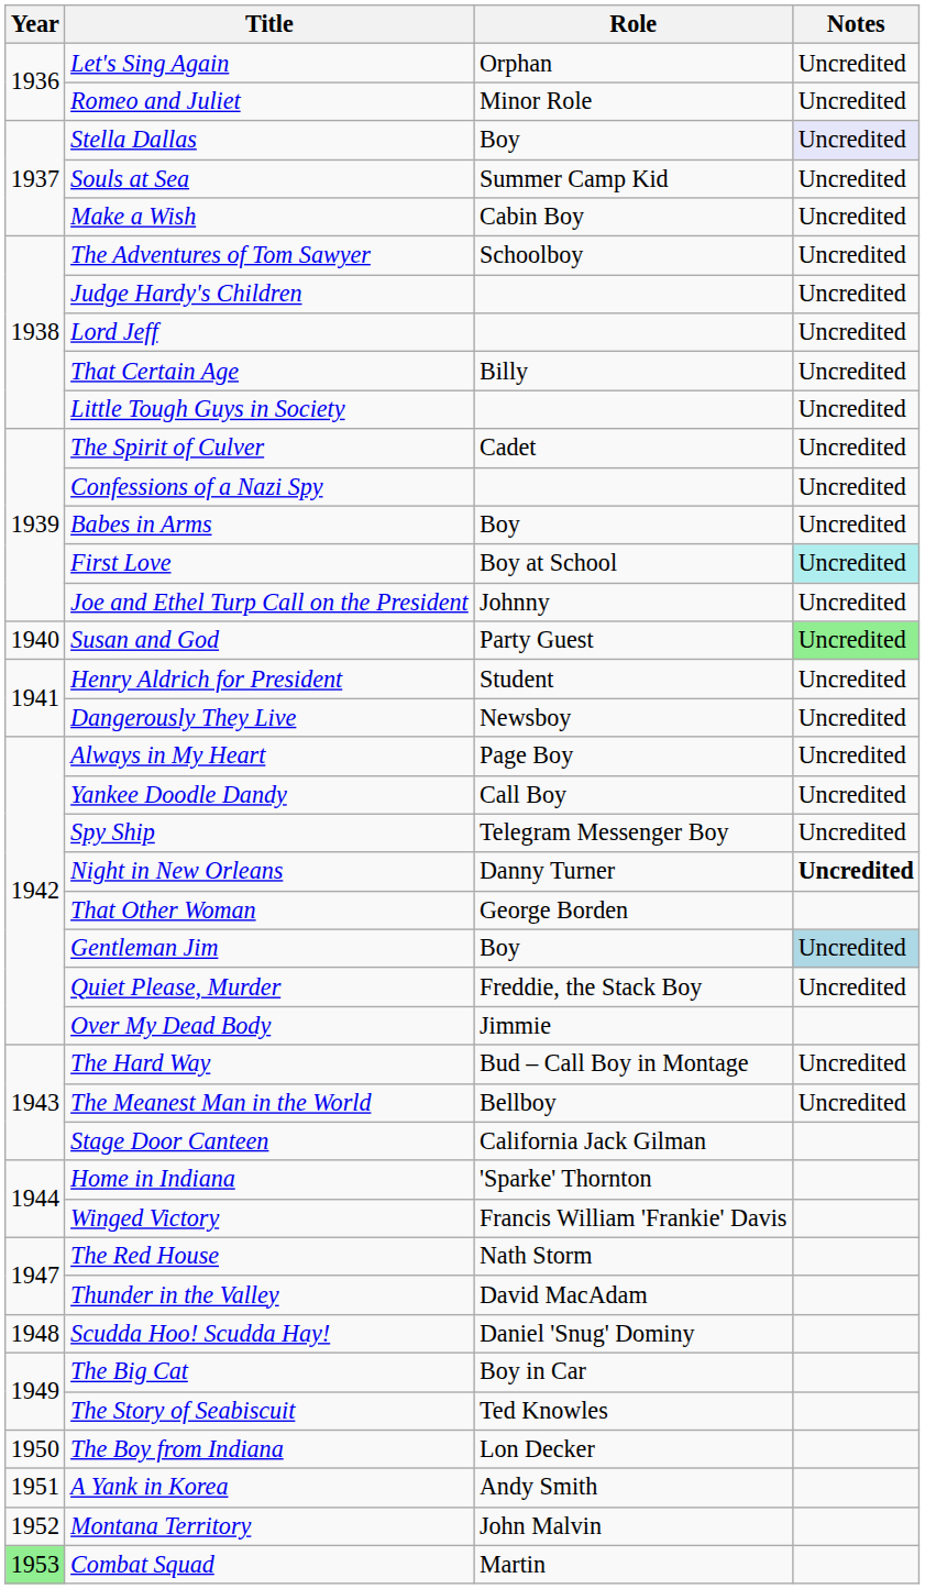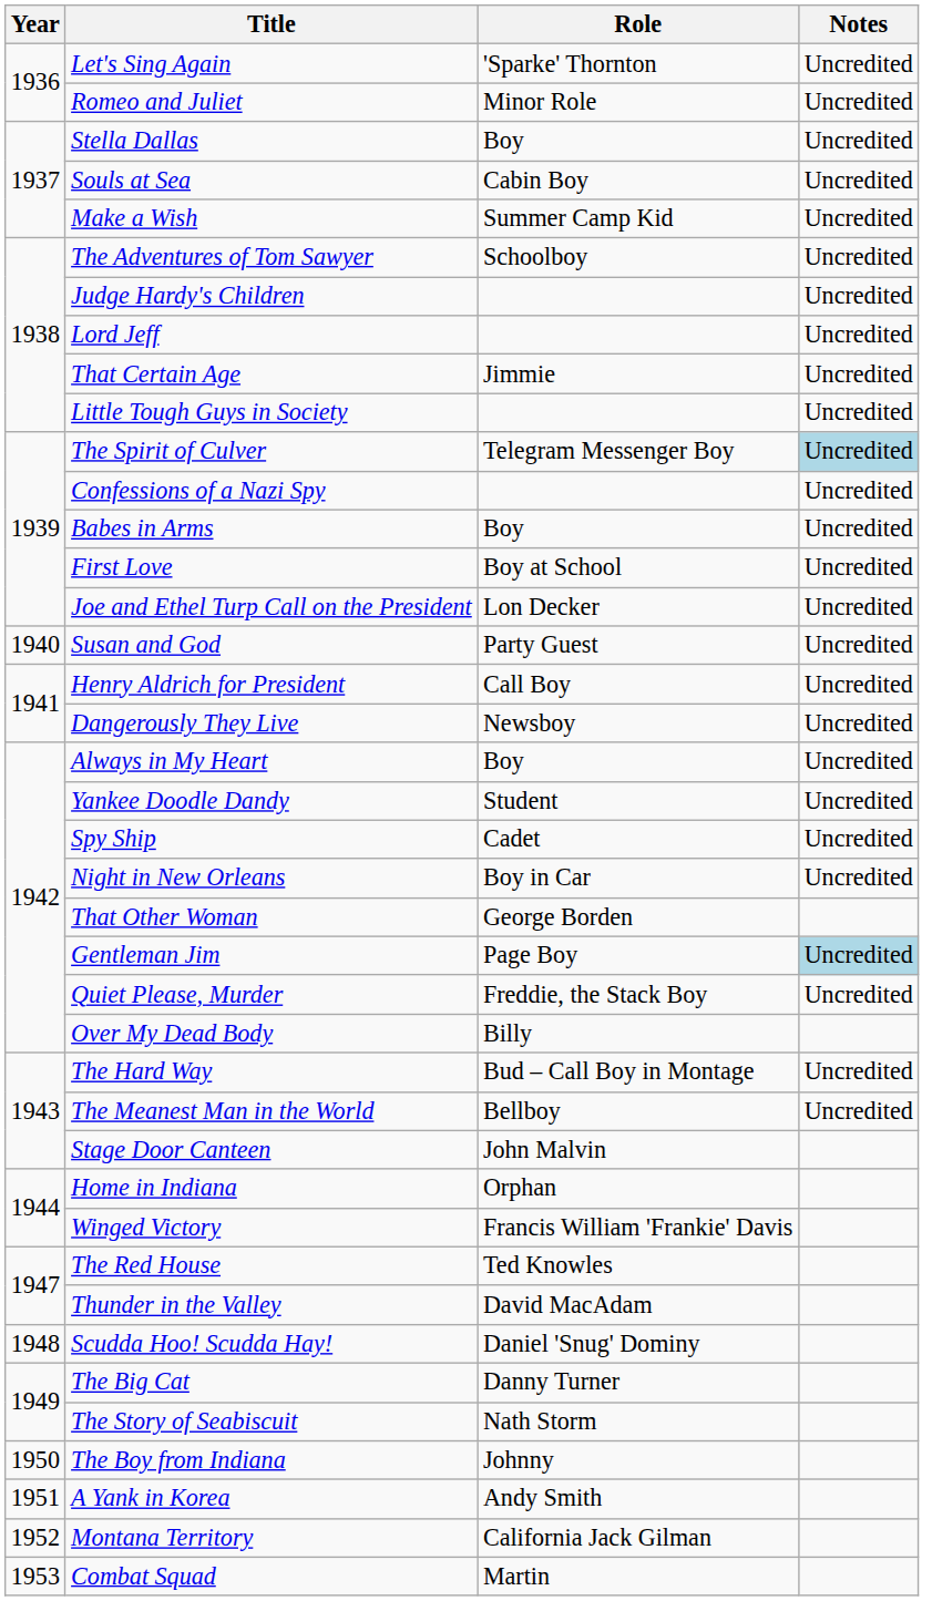Let's Sing Again | Role: Orphan -> 'Sparke' Thornton
Stella Dallas | Notes: lavender background -> no background
Souls at Sea | Role: Summer Camp Kid -> Cabin Boy
Make a Wish | Role: Cabin Boy -> Summer Camp Kid
That Certain Age | Role: Billy -> Jimmie
The Spirit of Culver | Role: Cadet -> Telegram Messenger Boy
The Spirit of Culver | Notes: no background -> lightblue background
First Love | Notes: paleturquoise background -> no background
Joe and Ethel Turp Call on the President | Role: Johnny -> Lon Decker
Susan and God | Notes: lightgreen background -> no background
Henry Aldrich for President | Role: Student -> Call Boy
Always in My Heart | Role: Page Boy -> Boy
Yankee Doodle Dandy | Role: Call Boy -> Student
Spy Ship | Role: Telegram Messenger Boy -> Cadet
Night in New Orleans | Role: Danny Turner -> Boy in Car
Night in New Orleans | Notes: bold -> normal
Gentleman Jim | Role: Boy -> Page Boy
Over My Dead Body | Role: Jimmie -> Billy
Stage Door Canteen | Role: California Jack Gilman -> John Malvin
Home in Indiana | Role: 'Sparke' Thornton -> Orphan
The Red House | Role: Nath Storm -> Ted Knowles
The Big Cat | Role: Boy in Car -> Danny Turner
The Story of Seabiscuit | Role: Ted Knowles -> Nath Storm
The Boy from Indiana | Role: Lon Decker -> Johnny
Montana Territory | Role: John Malvin -> California Jack Gilman
Combat Squad | Year: lightgreen background -> no background
